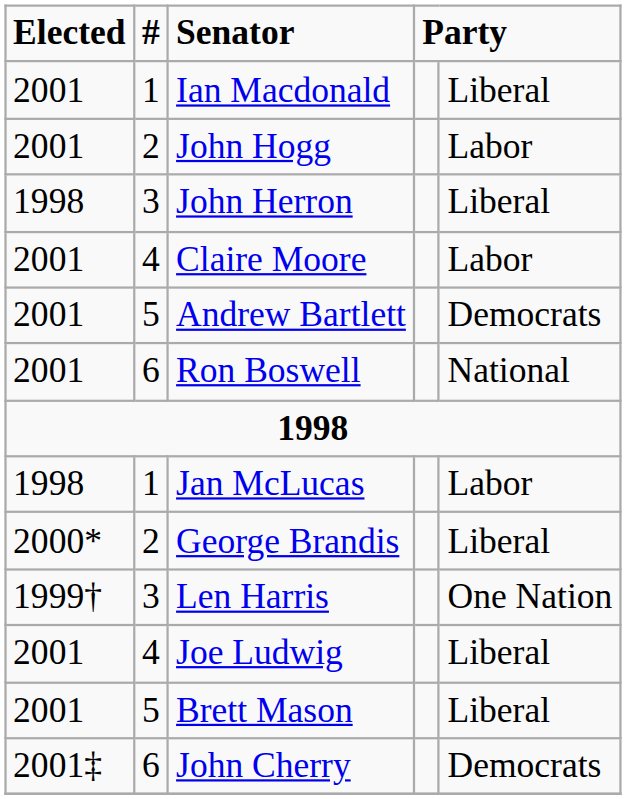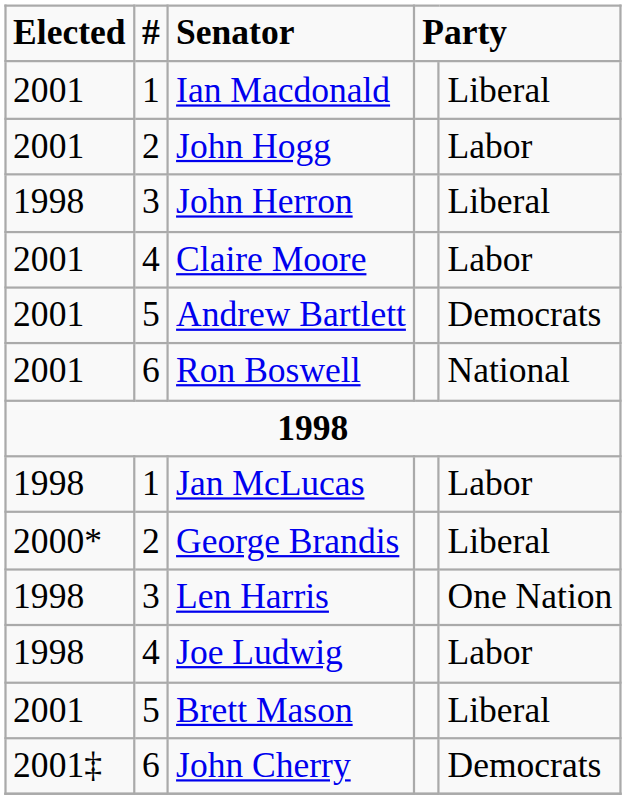Len Harris | Elected: 1999† -> 1998
Joe Ludwig | Elected: 2001 -> 1998
Joe Ludwig | column 5: Liberal -> Labor
